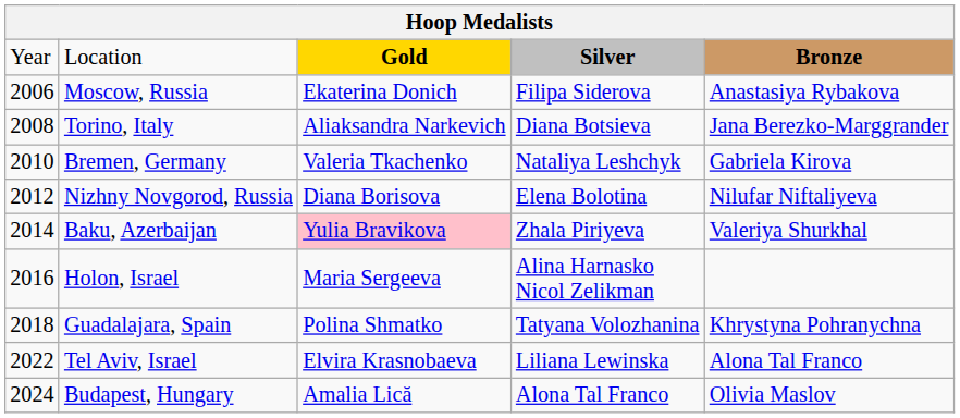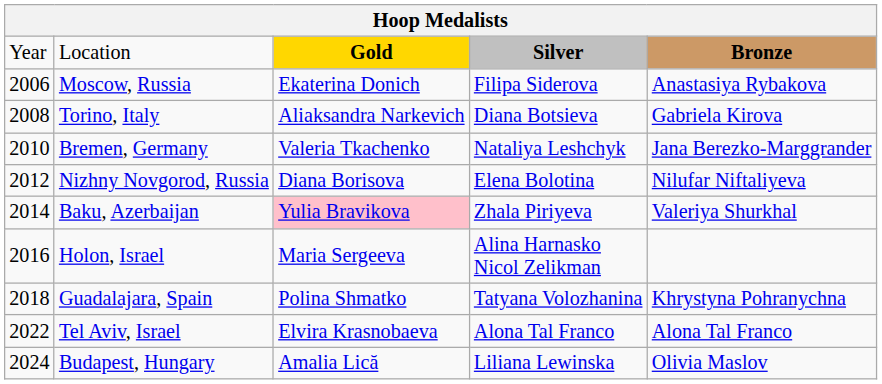Torino, Italy | column 5: Jana Berezko-Marggrander -> Gabriela Kirova
Bremen, Germany | column 5: Gabriela Kirova -> Jana Berezko-Marggrander
Tel Aviv, Israel | column 4: Liliana Lewinska -> Alona Tal Franco
Budapest, Hungary | column 4: Alona Tal Franco -> Liliana Lewinska
